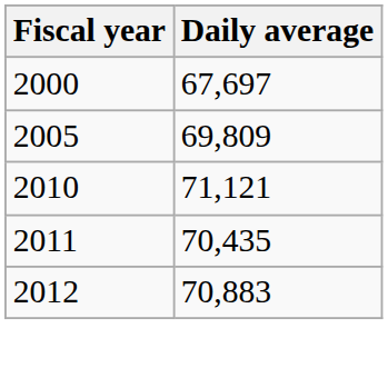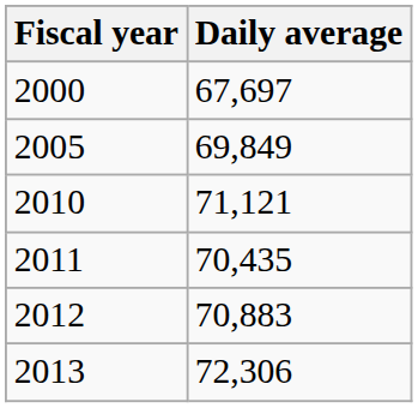2005 | Daily average: 69,809 -> 69,849
+ row: 2013 | 72,306
